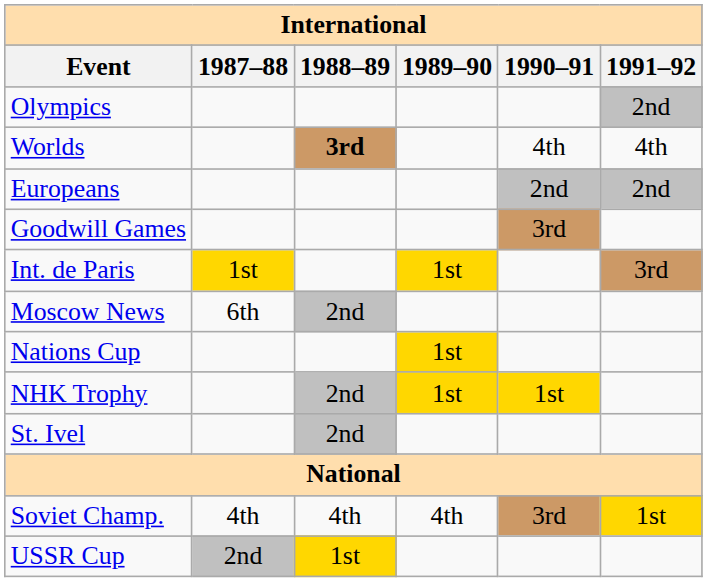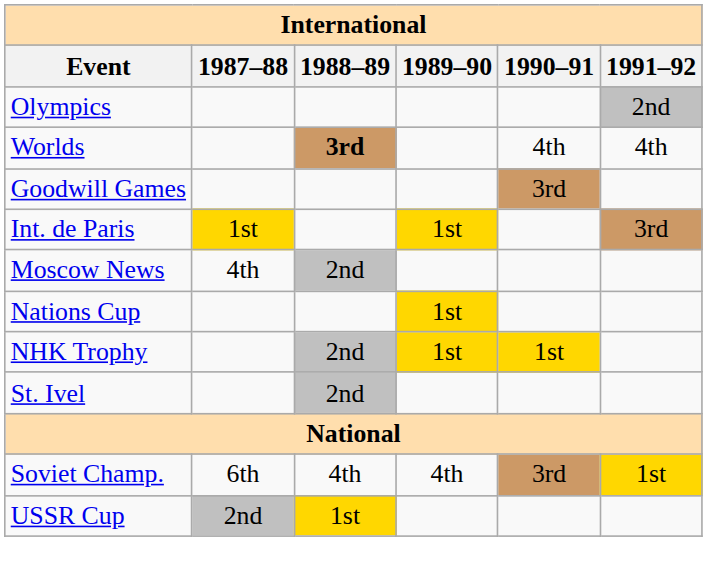- row: Europeans | 2nd | 2nd
Moscow News | 1987–88: 6th -> 4th
Soviet Champ. | 1987–88: 4th -> 6th
